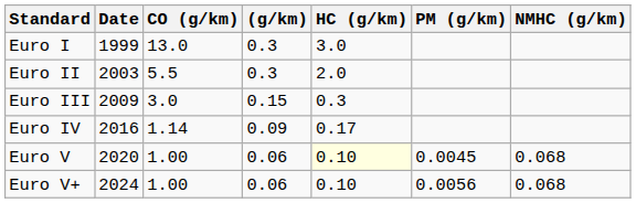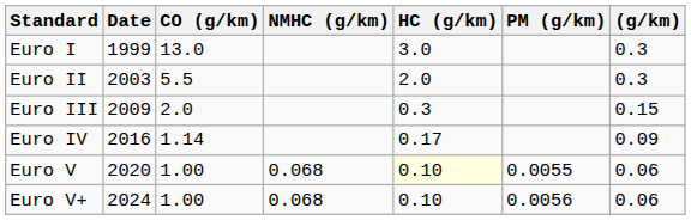columns swapped: (g/km) <-> NMHC (g/km)
Euro III | CO (g/km): 3.0 -> 2.0
Euro V | PM (g/km): 0.0045 -> 0.0055
